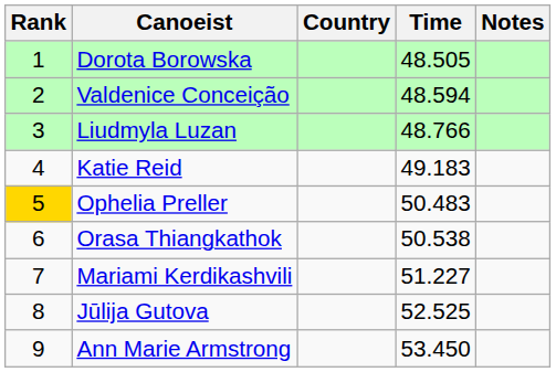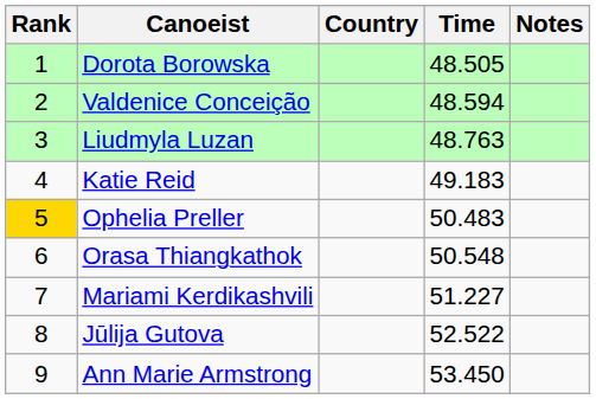Liudmyla Luzan | Time: 48.766 -> 48.763
Orasa Thiangkathok | Time: 50.538 -> 50.548
Jūlija Gutova | Time: 52.525 -> 52.522
